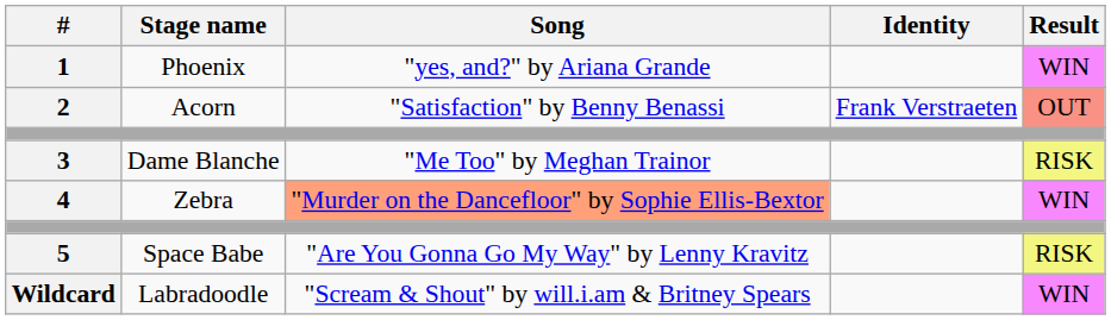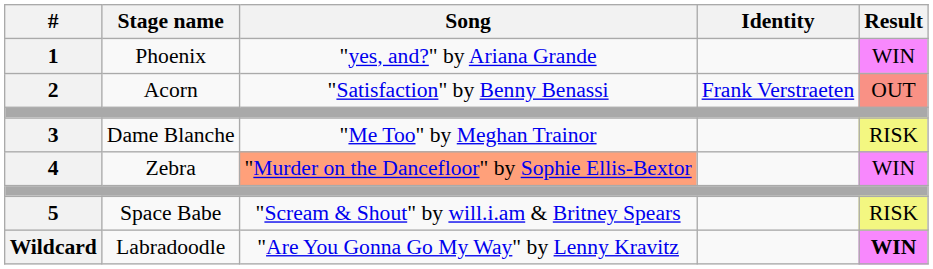5 | Song: "Are You Gonna Go My Way" by Lenny Kravitz -> "Scream & Shout" by will.i.am & Britney Spears
Wildcard | Song: "Scream & Shout" by will.i.am & Britney Spears -> "Are You Gonna Go My Way" by Lenny Kravitz
Wildcard | Result: normal -> bold
